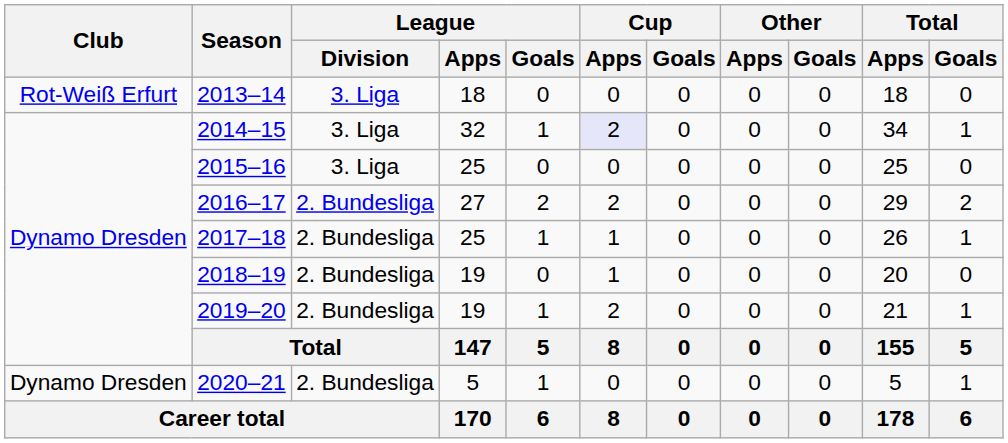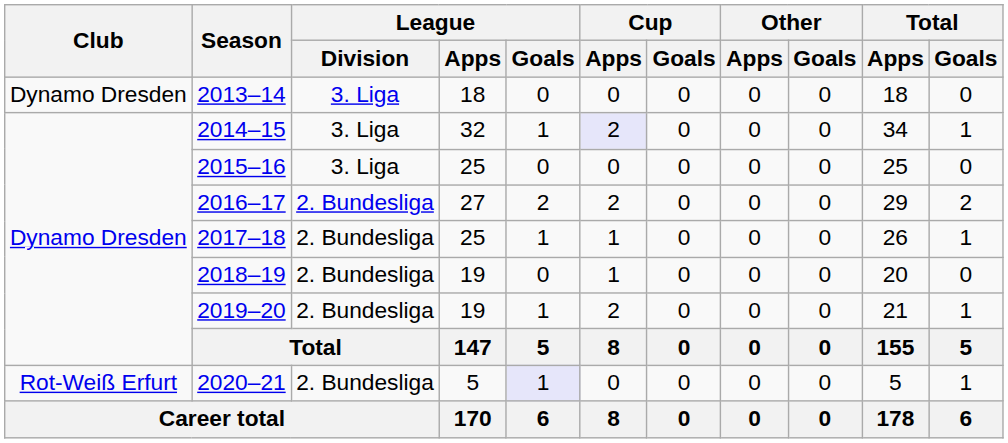2013–14 | Club: Rot-Weiß Erfurt -> Dynamo Dresden
2020–21 | Club: Dynamo Dresden -> Rot-Weiß Erfurt
2020–21 | League / Goals: no background -> lavender background
